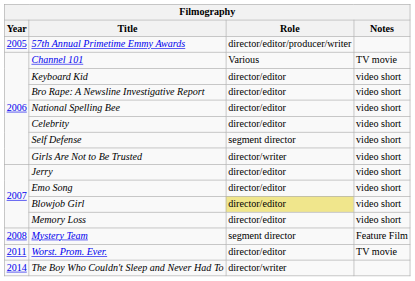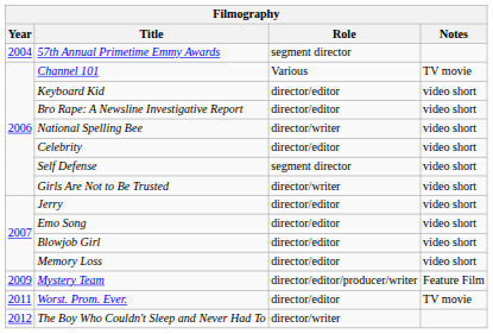57th Annual Primetime Emmy Awards | Year: 2005 -> 2004
57th Annual Primetime Emmy Awards | Role: director/editor/producer/writer -> segment director
National Spelling Bee | Role: director/editor -> director/writer
Blowjob Girl | Role: khaki background -> no background
Mystery Team | Year: 2008 -> 2009
Mystery Team | Role: segment director -> director/editor/producer/writer
The Boy Who Couldn't Sleep and Never Had To | Year: 2014 -> 2012
